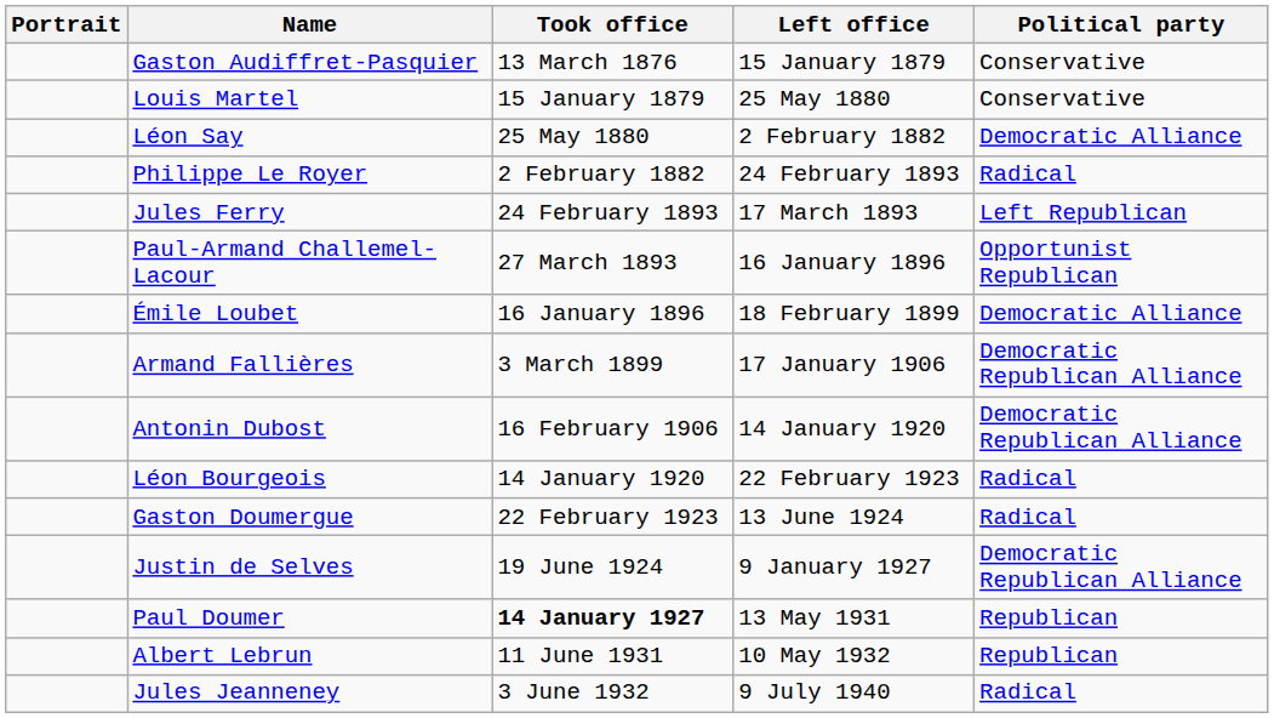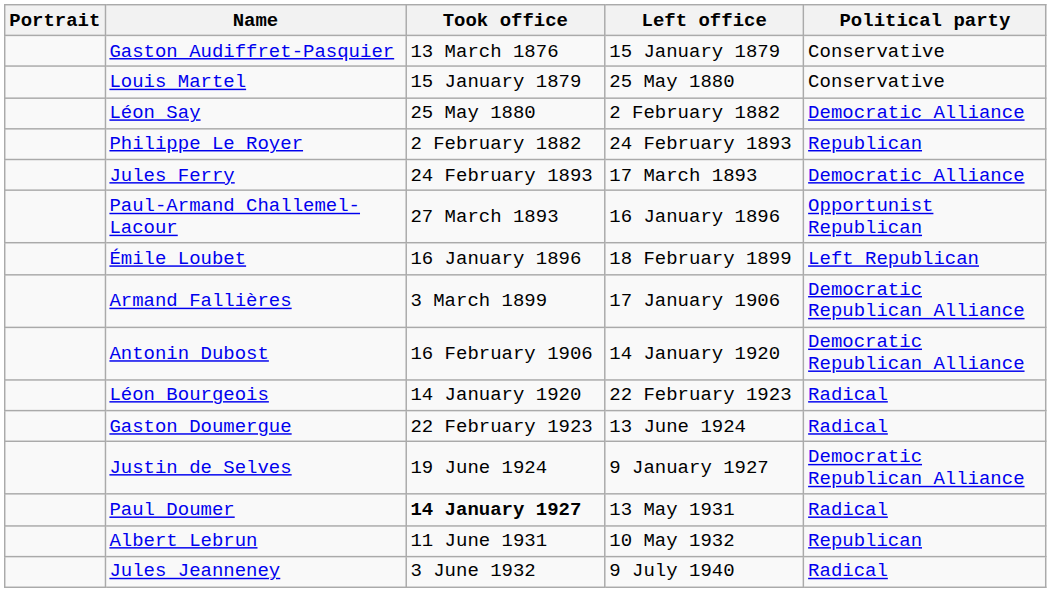Philippe Le Royer | Political party: Radical -> Republican
Jules Ferry | Political party: Left Republican -> Democratic Alliance
Émile Loubet | Political party: Democratic Alliance -> Left Republican
Paul Doumer | Political party: Republican -> Radical
